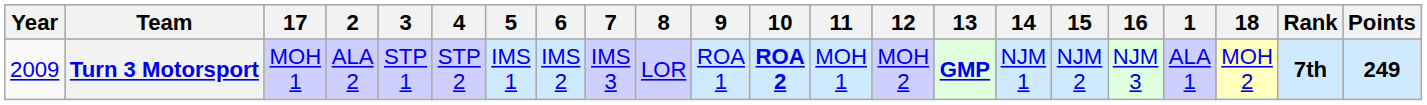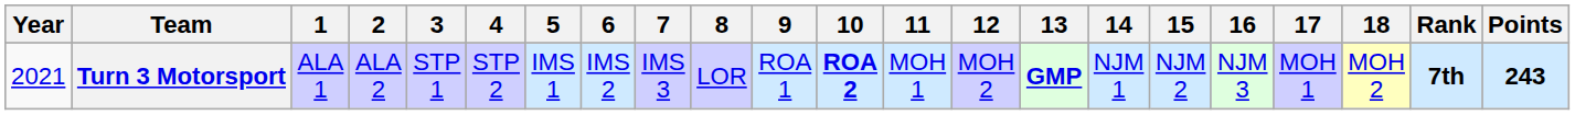columns swapped: 1 <-> 17
Turn 3 Motorsport | Year: 2009 -> 2021
Turn 3 Motorsport | Points: 249 -> 243
